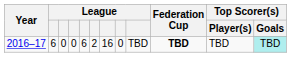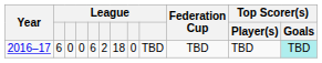2016–17 | column 7: 16 -> 18
2016–17 | Federation Cup: bold -> normal
